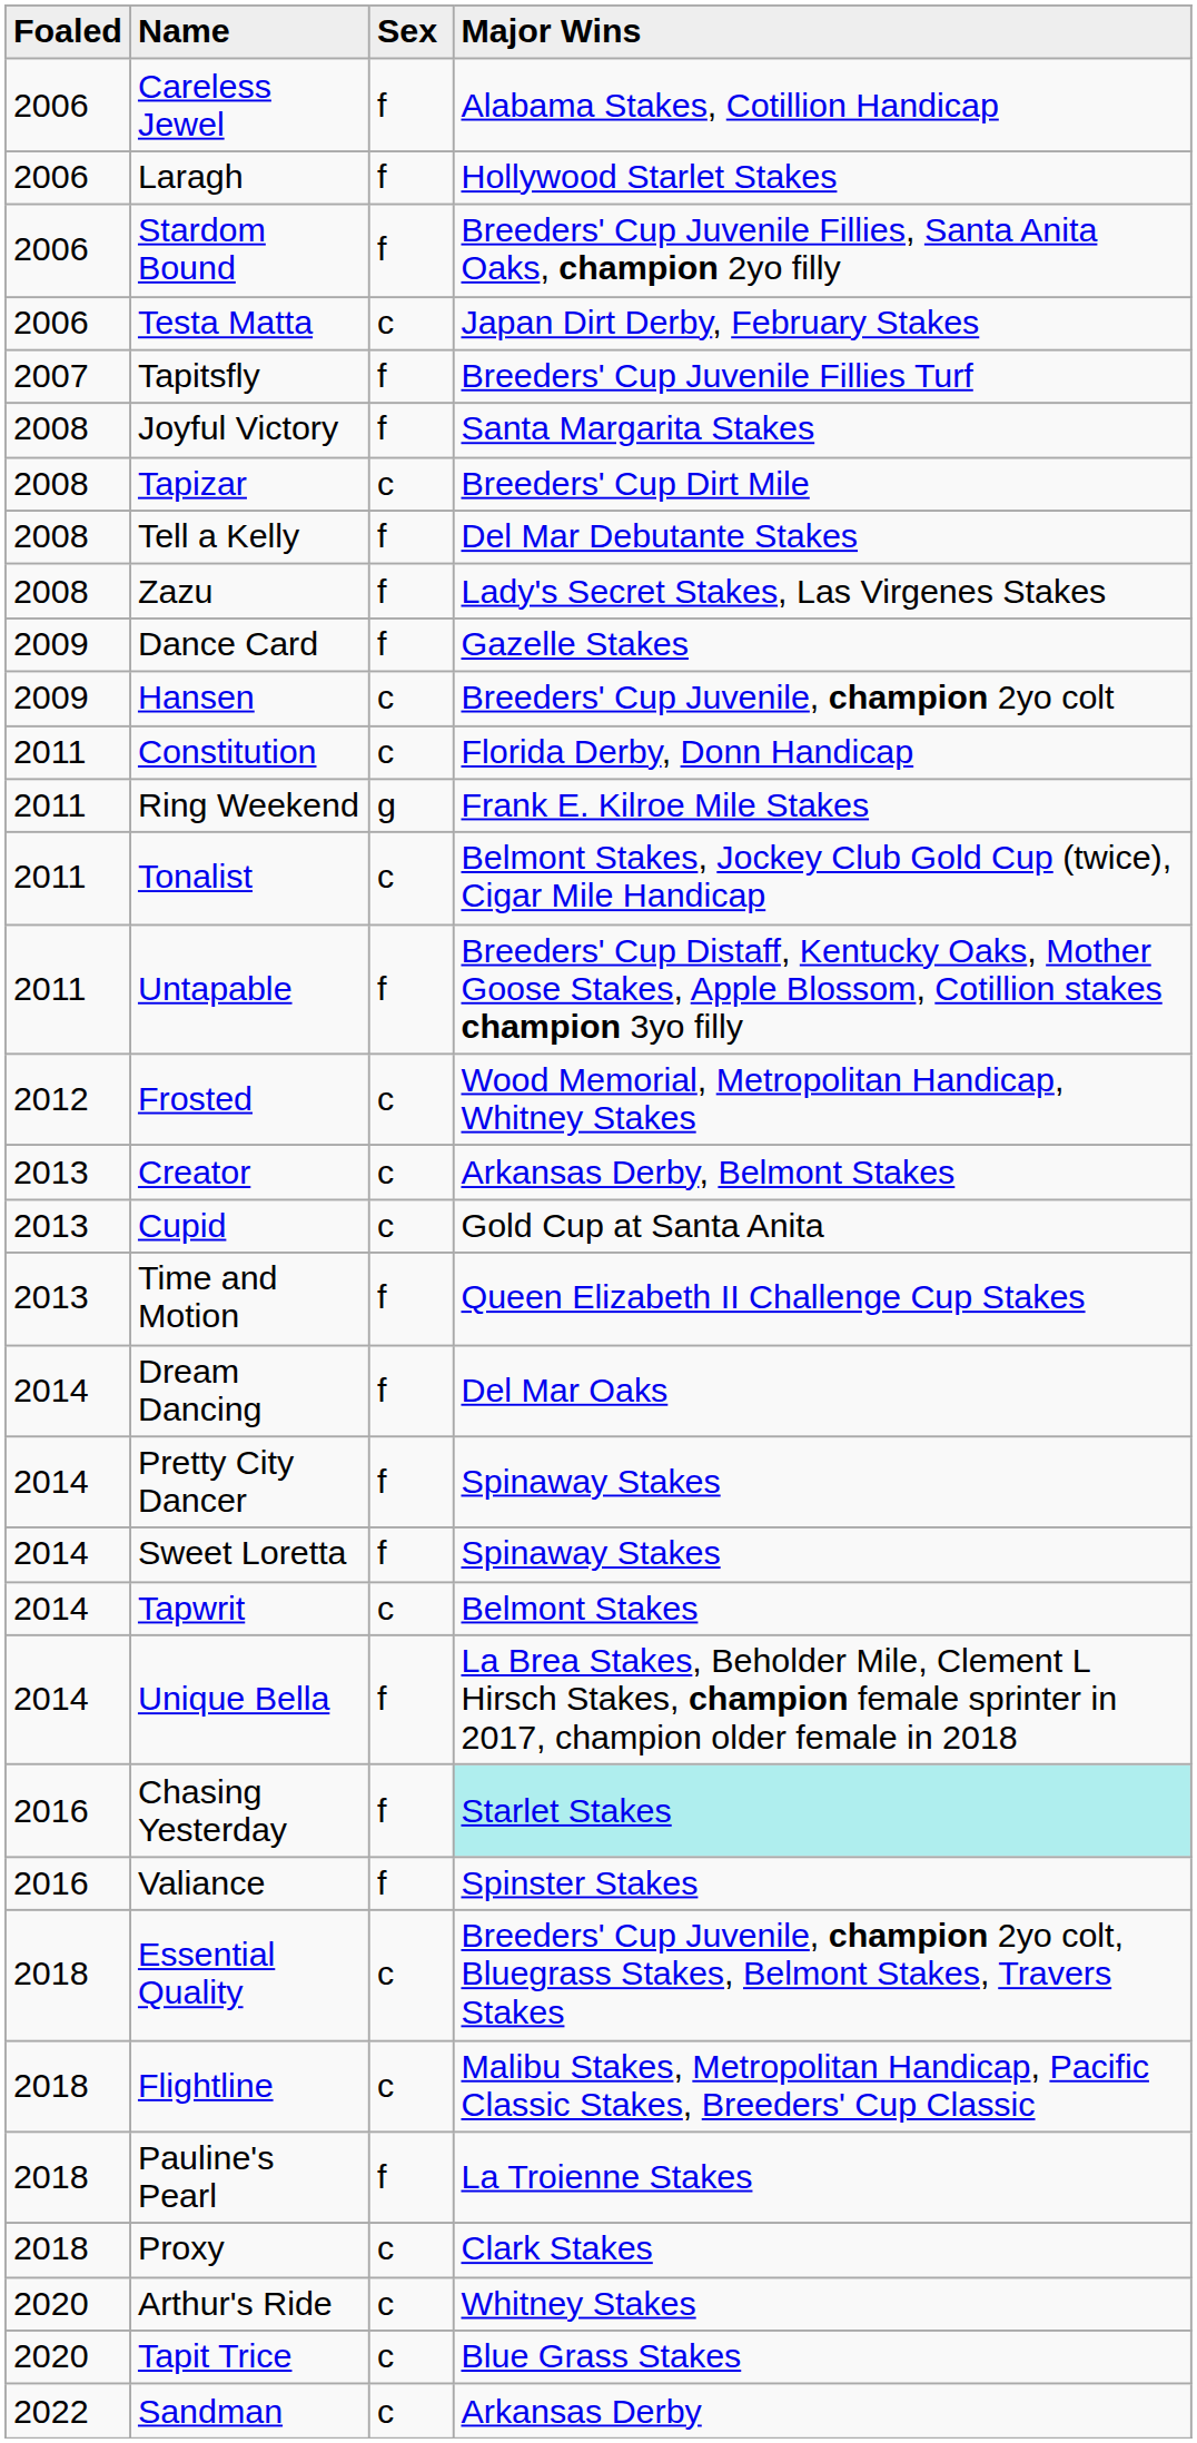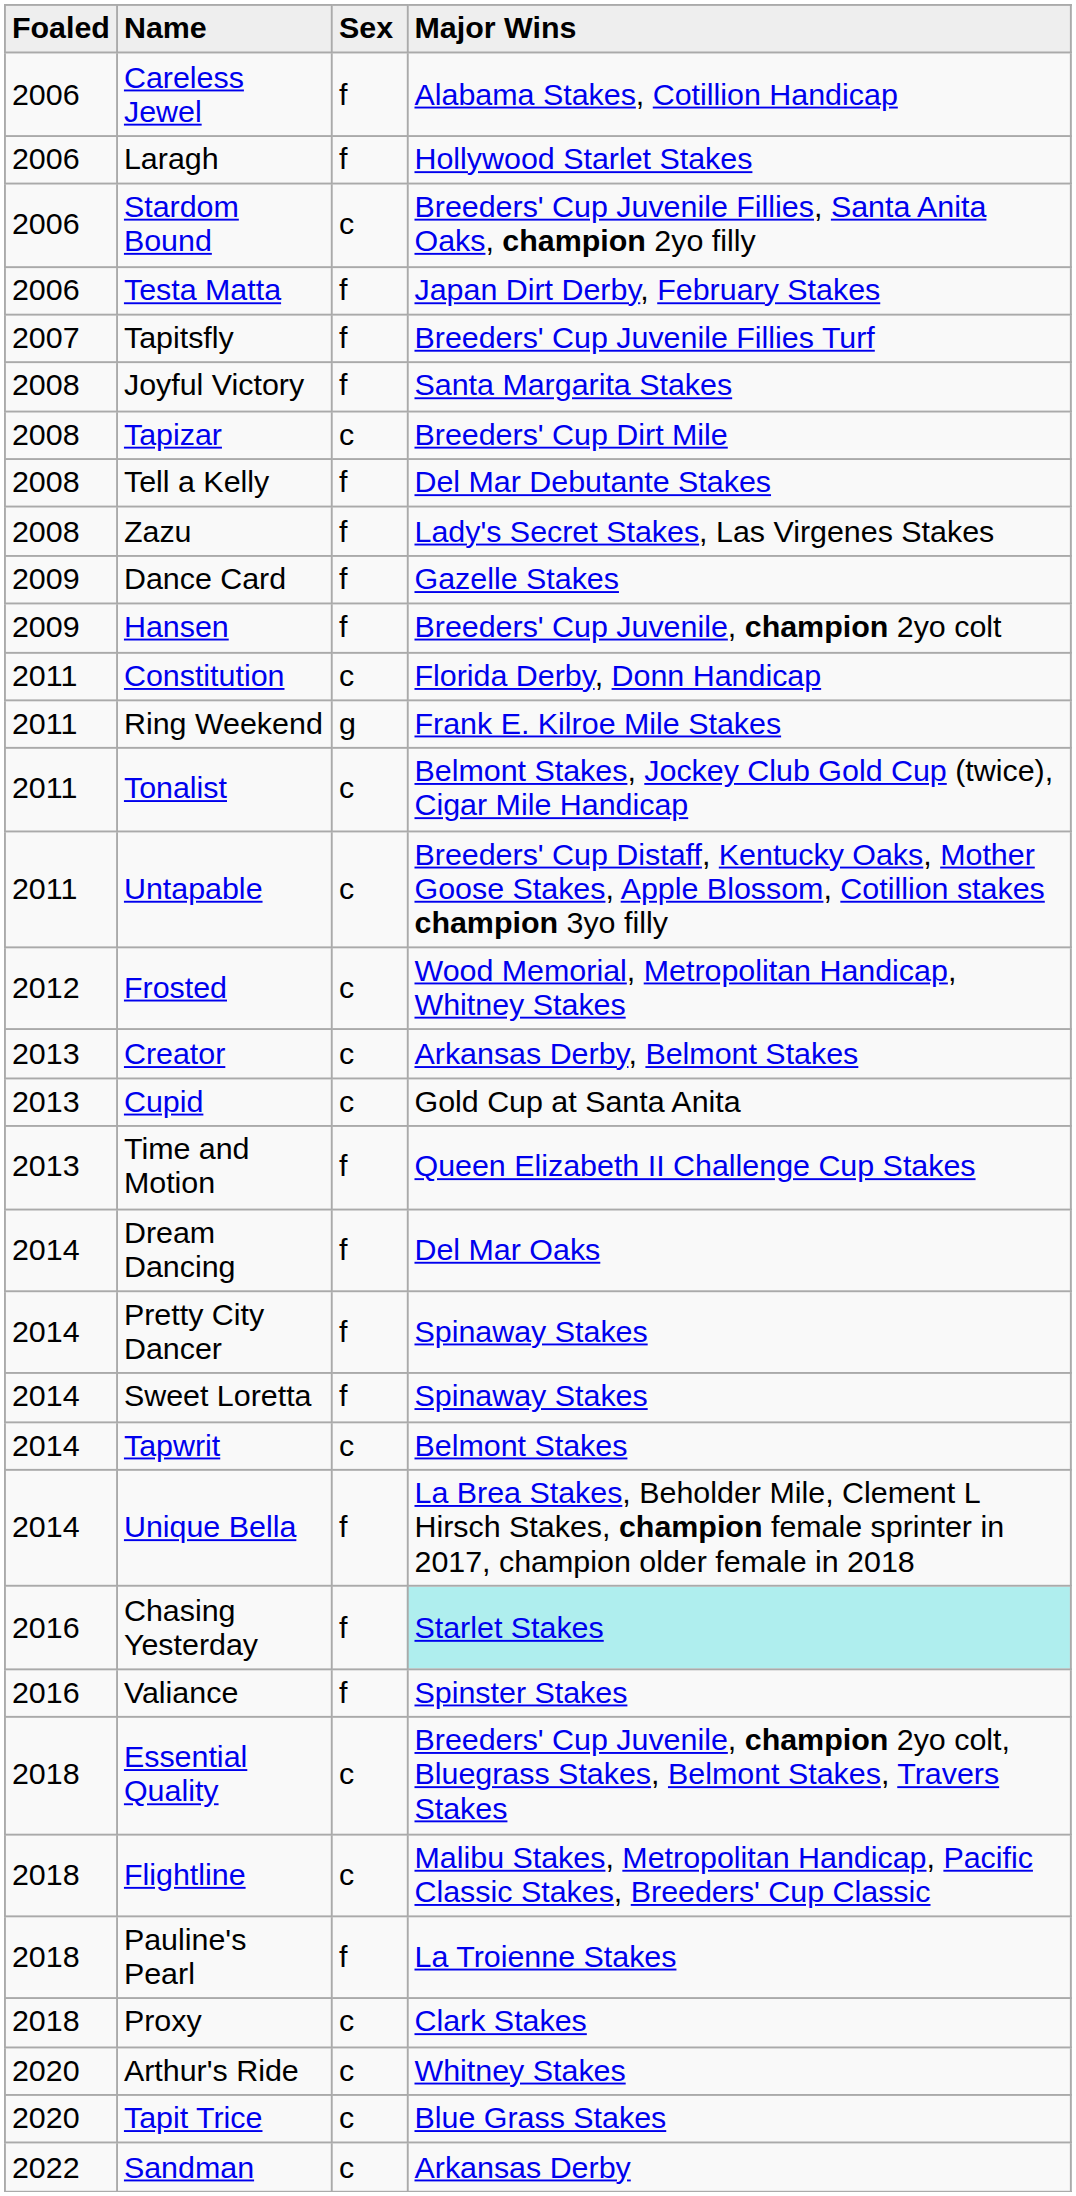Stardom Bound | Sex: f -> c
Testa Matta | Sex: c -> f
Hansen | Sex: c -> f
Untapable | Sex: f -> c
